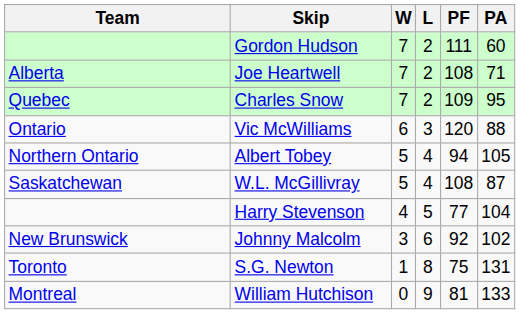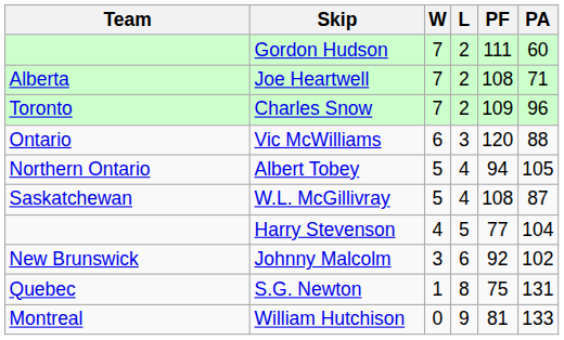Charles Snow | Team: Quebec -> Toronto
Charles Snow | PA: 95 -> 96
S.G. Newton | Team: Toronto -> Quebec
